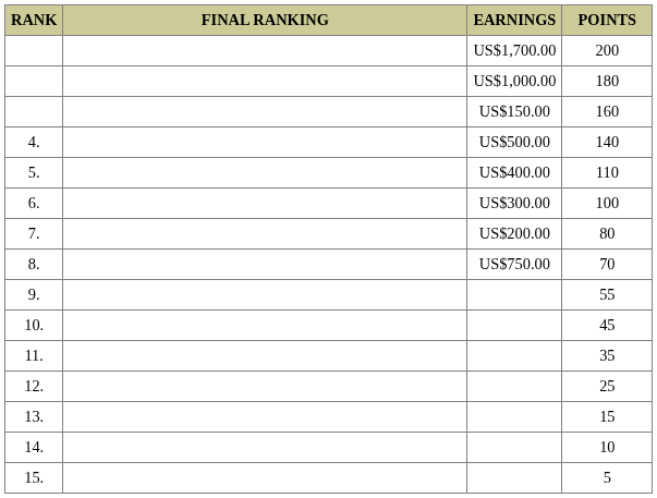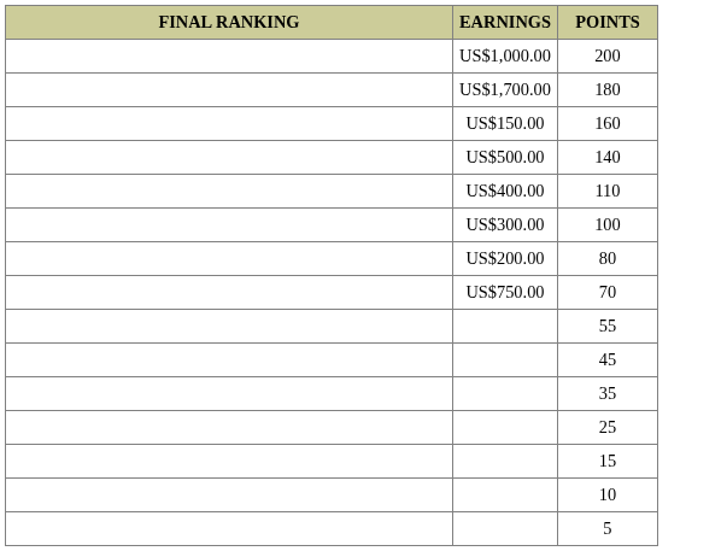- column: RANK | 4. | 5. | 6. | 7. | 8. | 9. | 10. | 11. | 12. | 13. | 14. | 15.
200 | EARNINGS: US$1,700.00 -> US$1,000.00
180 | EARNINGS: US$1,000.00 -> US$1,700.00
